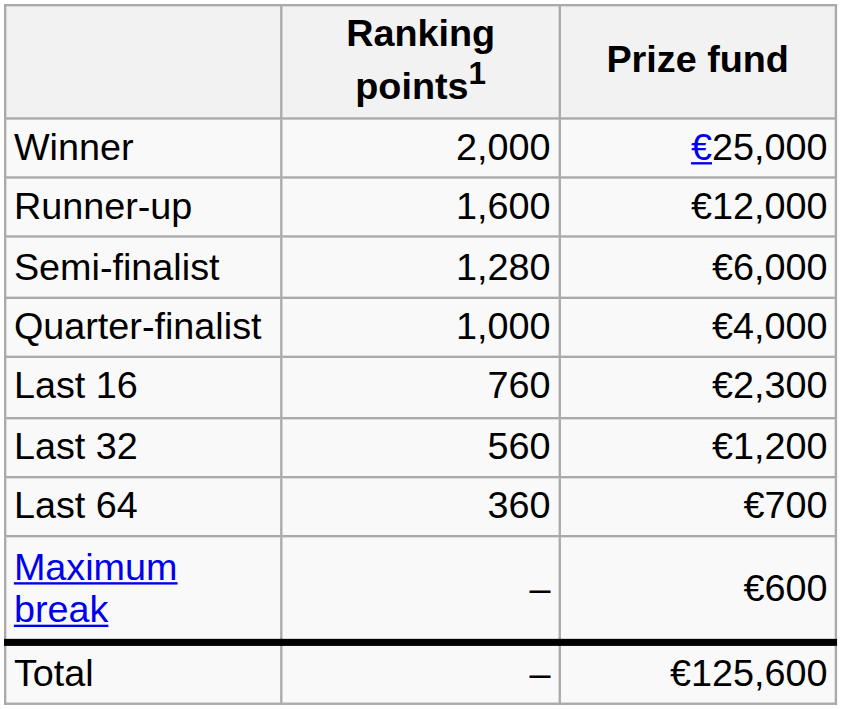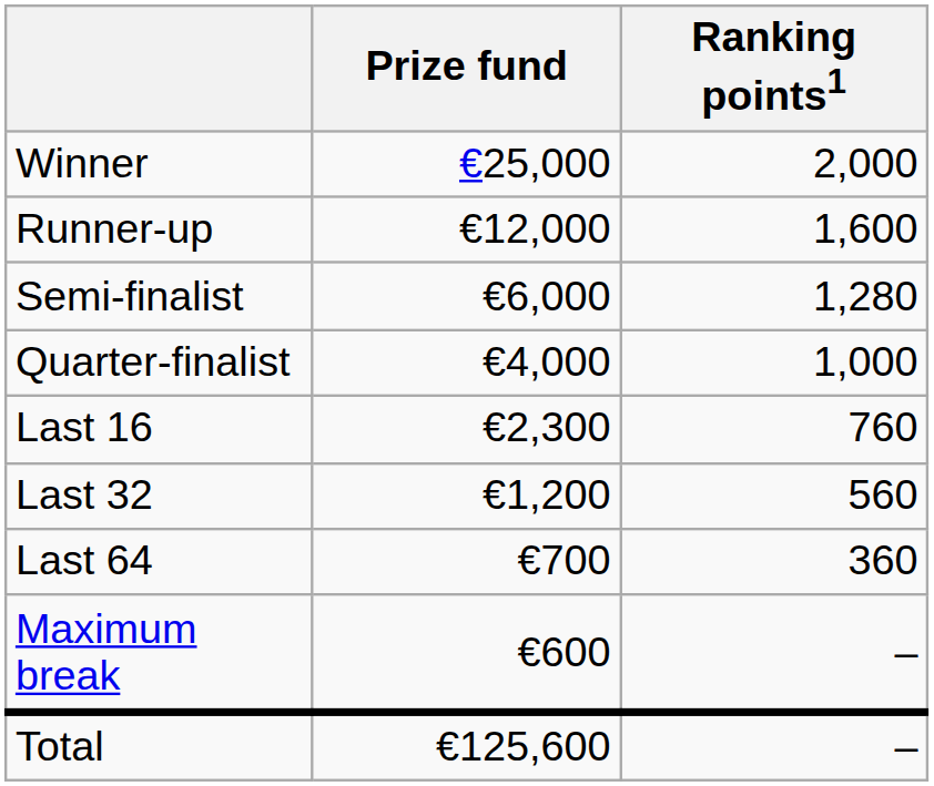columns swapped: Prize fund <-> Ranking points1
